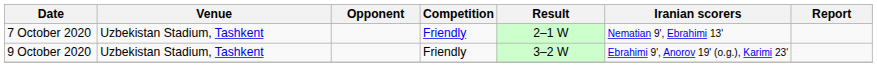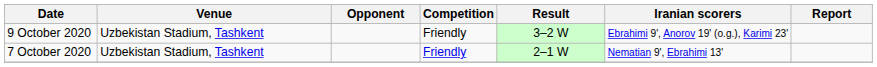rows swapped: 7 October 2020 <-> 9 October 2020
